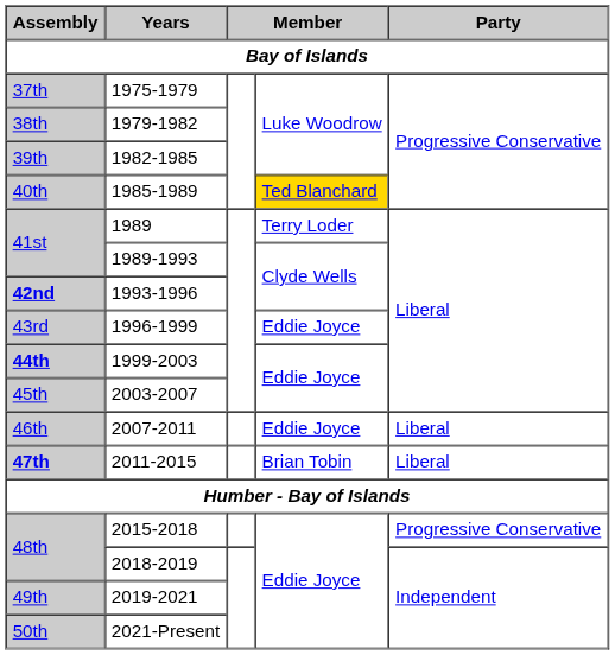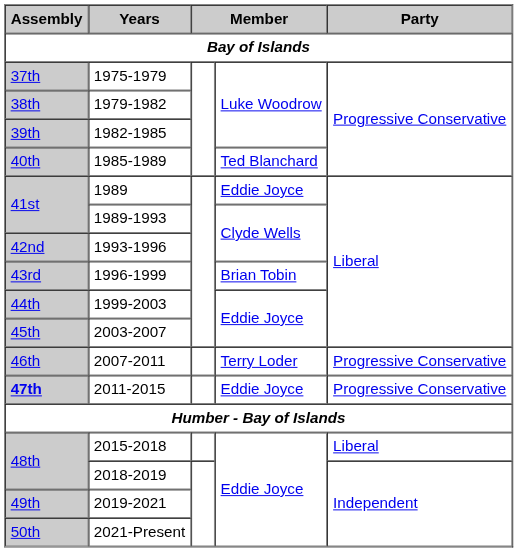1985-1989 | column 4: gold background -> no background
1989 | column 4: Terry Loder -> Eddie Joyce
1993-1996 | Assembly: bold -> normal
1996-1999 | column 4: Eddie Joyce -> Brian Tobin
1999-2003 | Assembly: bold -> normal
2007-2011 | column 4: Eddie Joyce -> Terry Loder
2007-2011 | Party: Liberal -> Progressive Conservative
2011-2015 | column 4: Brian Tobin -> Eddie Joyce
2011-2015 | Party: Liberal -> Progressive Conservative
2015-2018 | Party: Progressive Conservative -> Liberal
